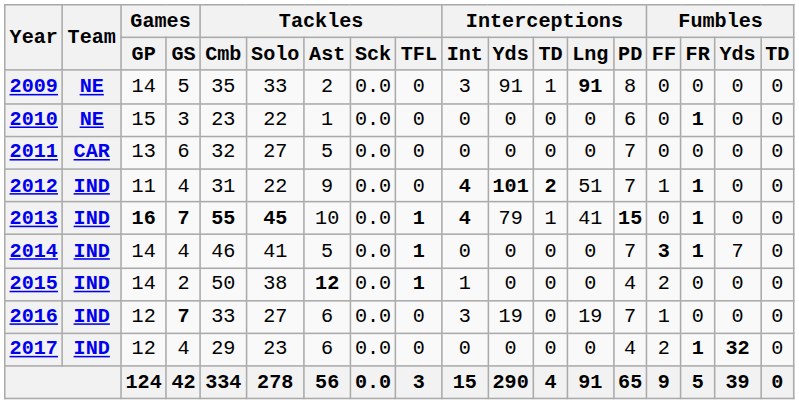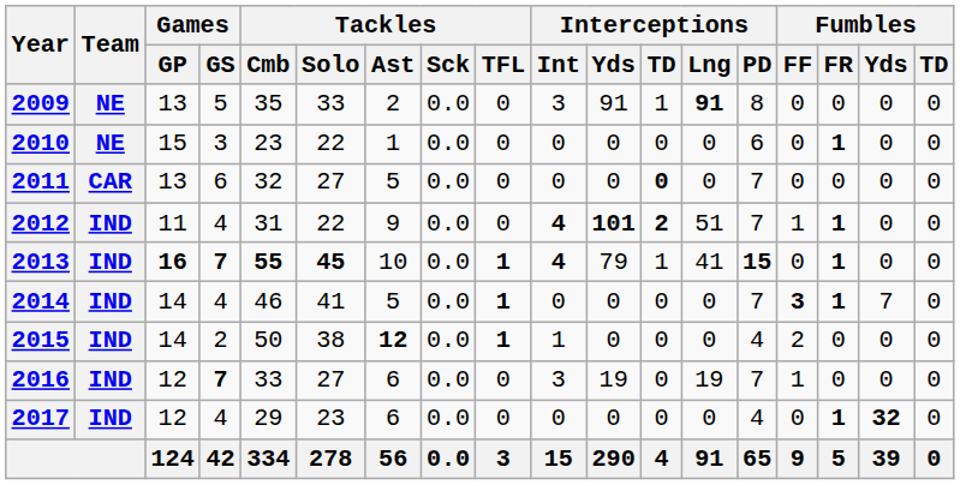2009 | Games / GP: 14 -> 13
2011 | Interceptions / TD: normal -> bold
2017 | Fumbles / FF: 2 -> 0
